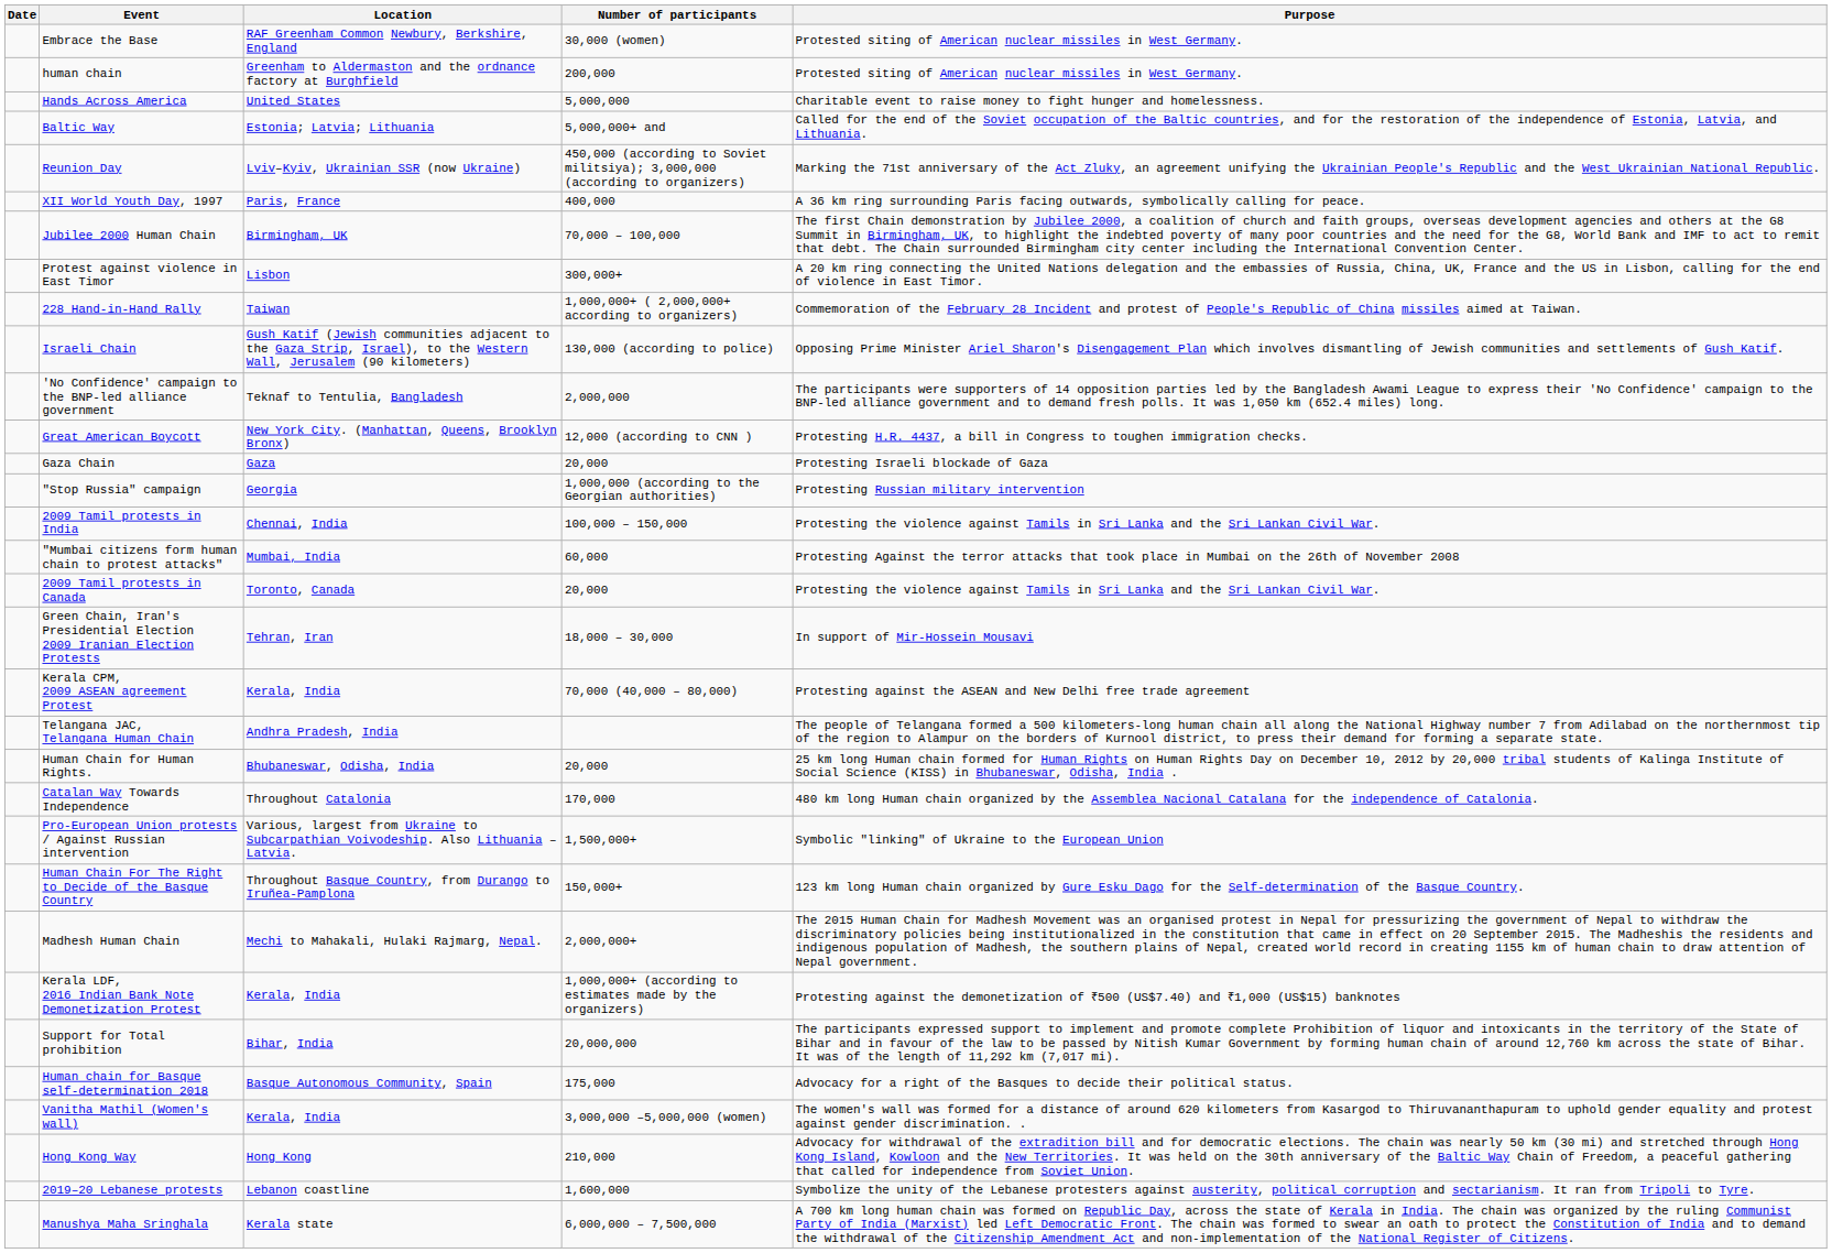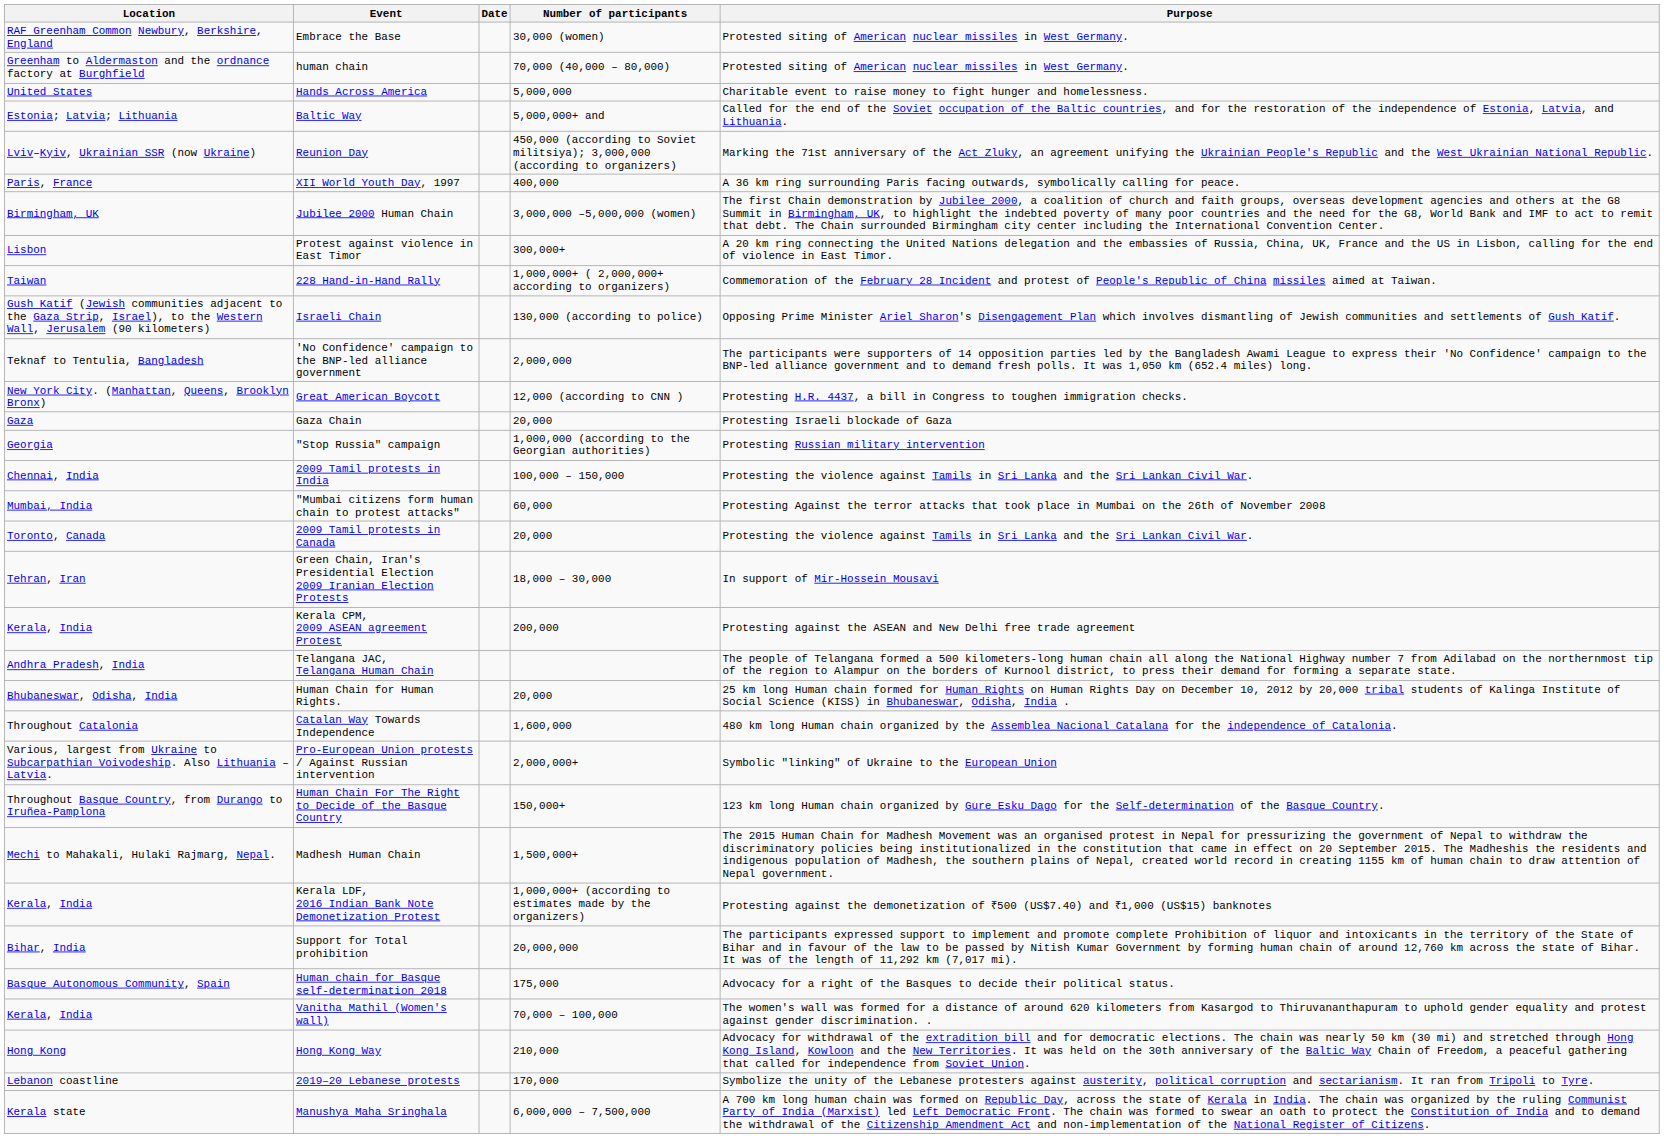columns swapped: Date <-> Location
human chain | Number of participants: 200,000 -> 70,000 (40,000 – 80,000)
Jubilee 2000 Human Chain | Number of participants: 70,000 – 100,000 -> 3,000,000 –5,000,000 (women)
Kerala CPM, 2009 ASEAN agreement Protest | Number of participants: 70,000 (40,000 – 80,000) -> 200,000
Catalan Way Towards Independence | Number of participants: 170,000 -> 1,600,000
Pro-European Union protests / Against Russian intervention | Number of participants: 1,500,000+ -> 2,000,000+
Madhesh Human Chain | Number of participants: 2,000,000+ -> 1,500,000+
Vanitha Mathil (Women's wall) | Number of participants: 3,000,000 –5,000,000 (women) -> 70,000 – 100,000
2019–20 Lebanese protests | Number of participants: 1,600,000 -> 170,000
